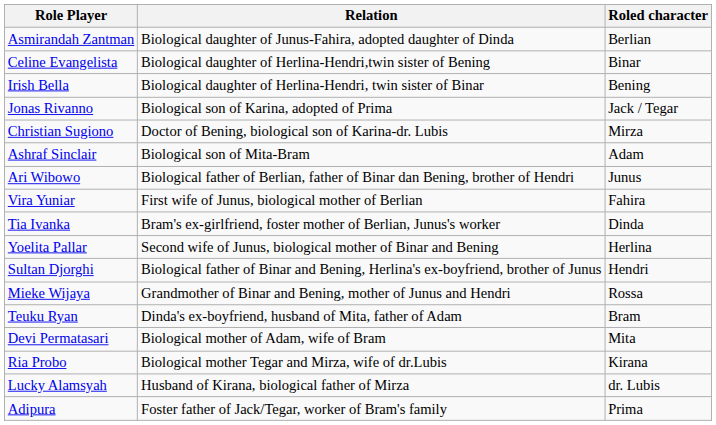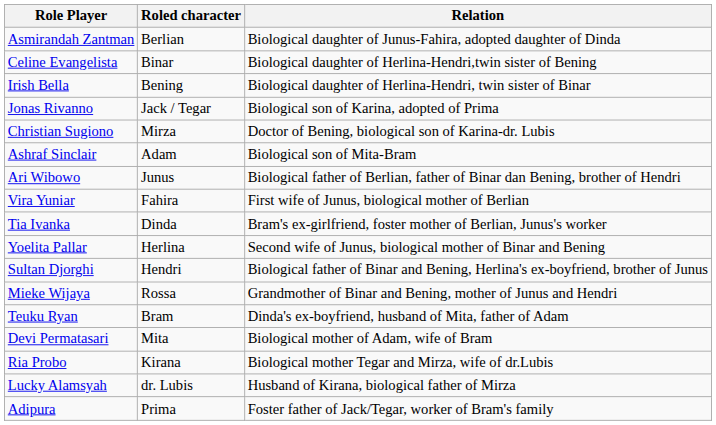columns swapped: Roled character <-> Relation
